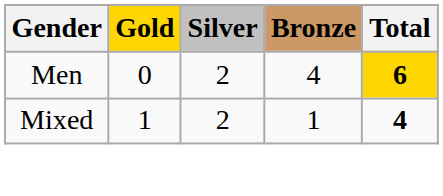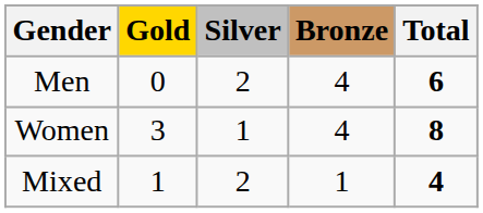Men | Total: gold background -> no background
+ row: Women | 3 | 1 | 4 | 8
